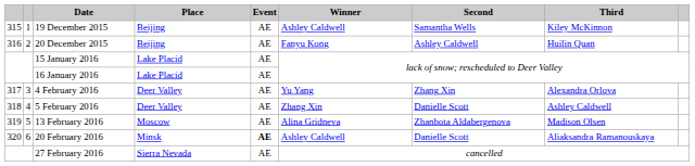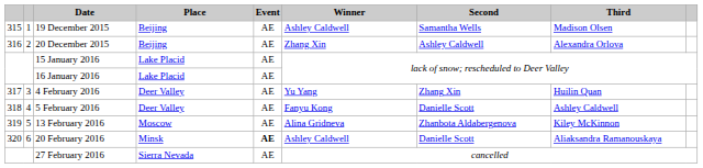19 December 2015 | Third: Kiley McKinnon -> Madison Olsen
20 December 2015 | Winner: Fanyu Kong -> Zhang Xin
20 December 2015 | Third: Huilin Quan -> Alexandra Orlova
4 February 2016 | Third: Alexandra Orlova -> Huilin Quan
5 February 2016 | Winner: Zhang Xin -> Fanyu Kong
13 February 2016 | Third: Madison Olsen -> Kiley McKinnon
